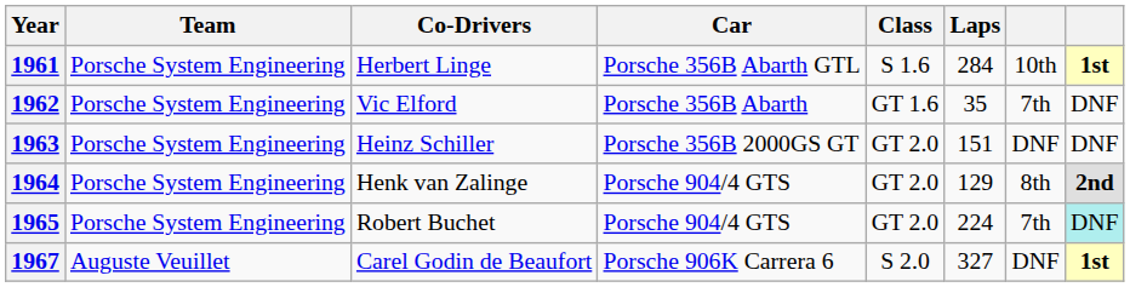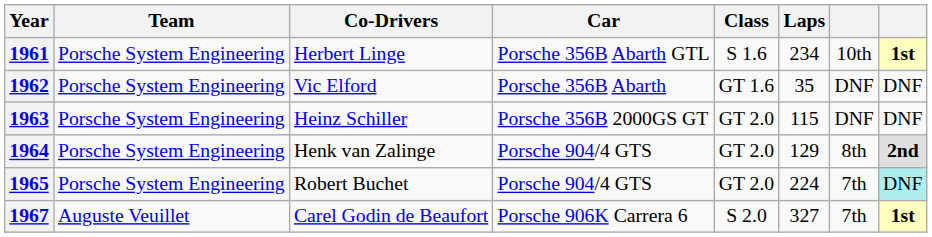1961 | Laps: 284 -> 234
1962 | column 7: 7th -> DNF
1963 | Laps: 151 -> 115
1967 | column 7: DNF -> 7th
